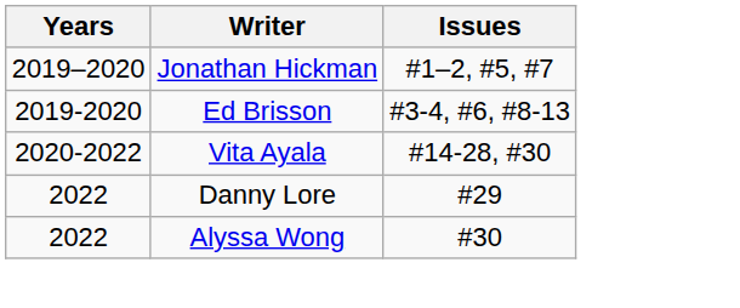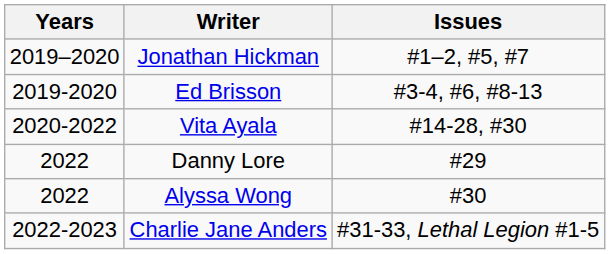+ row: 2022-2023 | Charlie Jane Anders | #31-33, Lethal Legion #1-5
